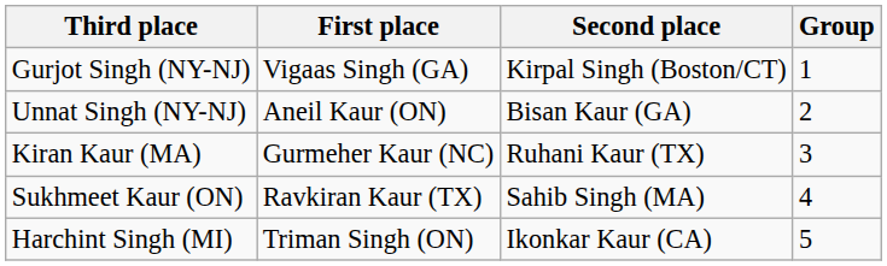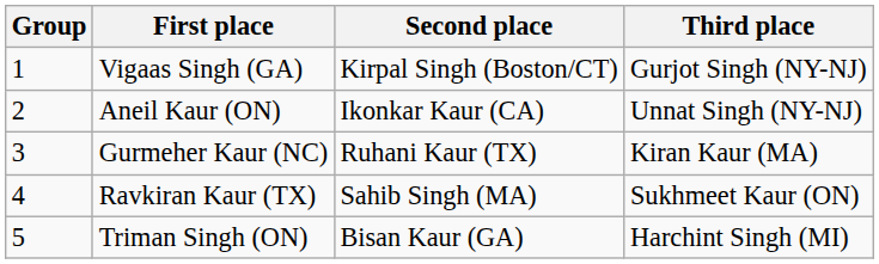columns swapped: Group <-> Third place
Aneil Kaur (ON) | Second place: Bisan Kaur (GA) -> Ikonkar Kaur (CA)
Triman Singh (ON) | Second place: Ikonkar Kaur (CA) -> Bisan Kaur (GA)
